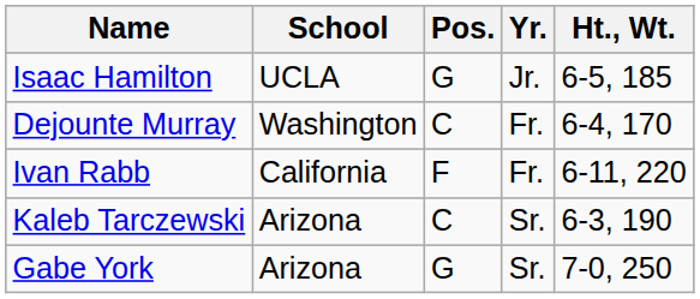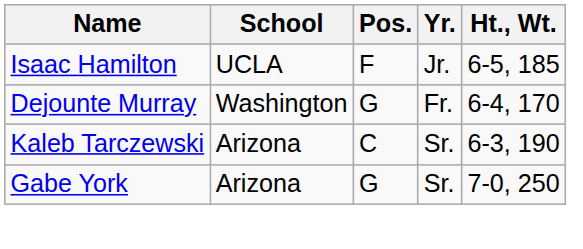Isaac Hamilton | Pos.: G -> F
Dejounte Murray | Pos.: C -> G
- row: Ivan Rabb | California | F | Fr. | 6-11, 220
